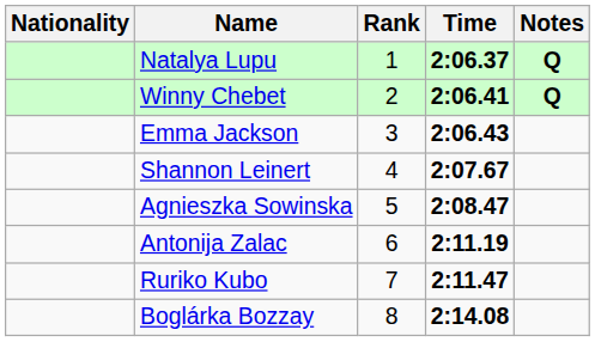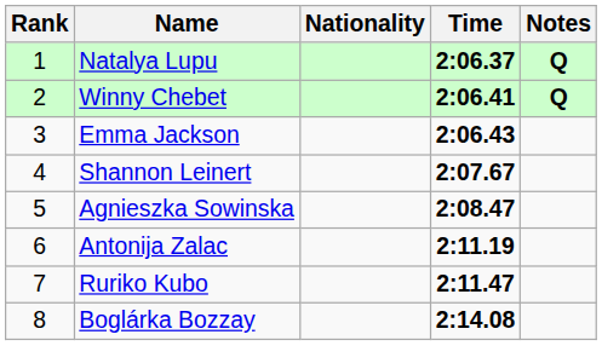columns swapped: Rank <-> Nationality
